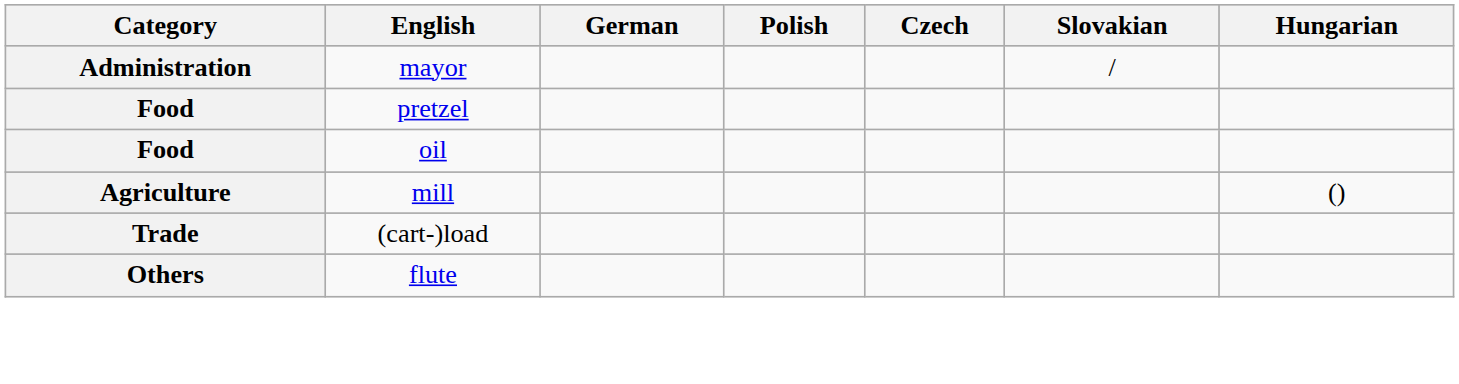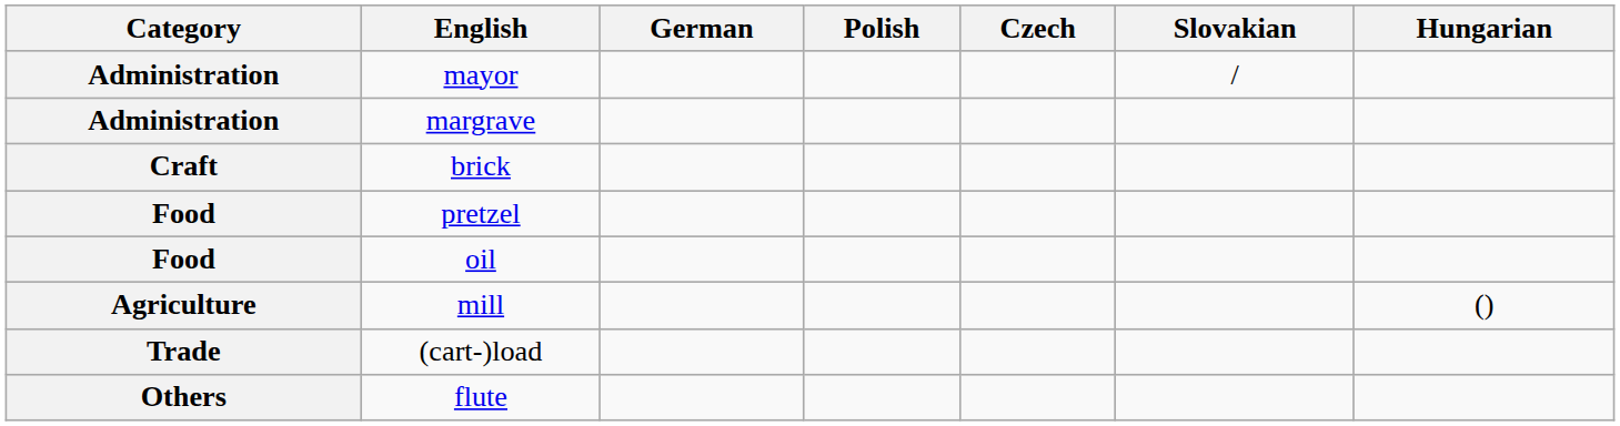+ row: Administration | margrave
+ row: Craft | brick
